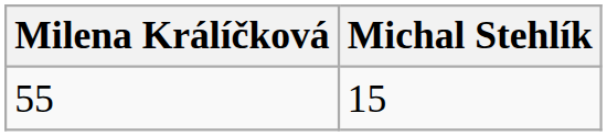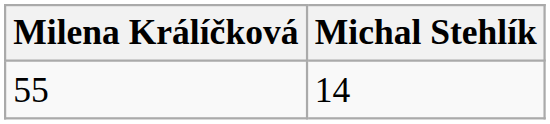55 | Michal Stehlík: 15 -> 14
